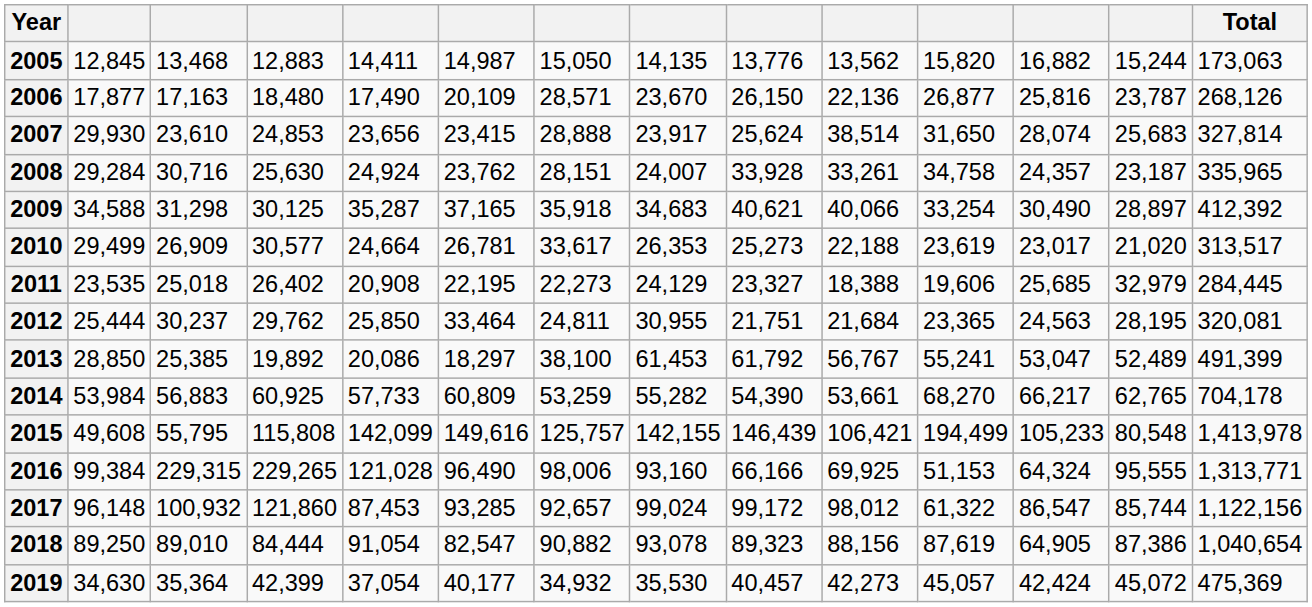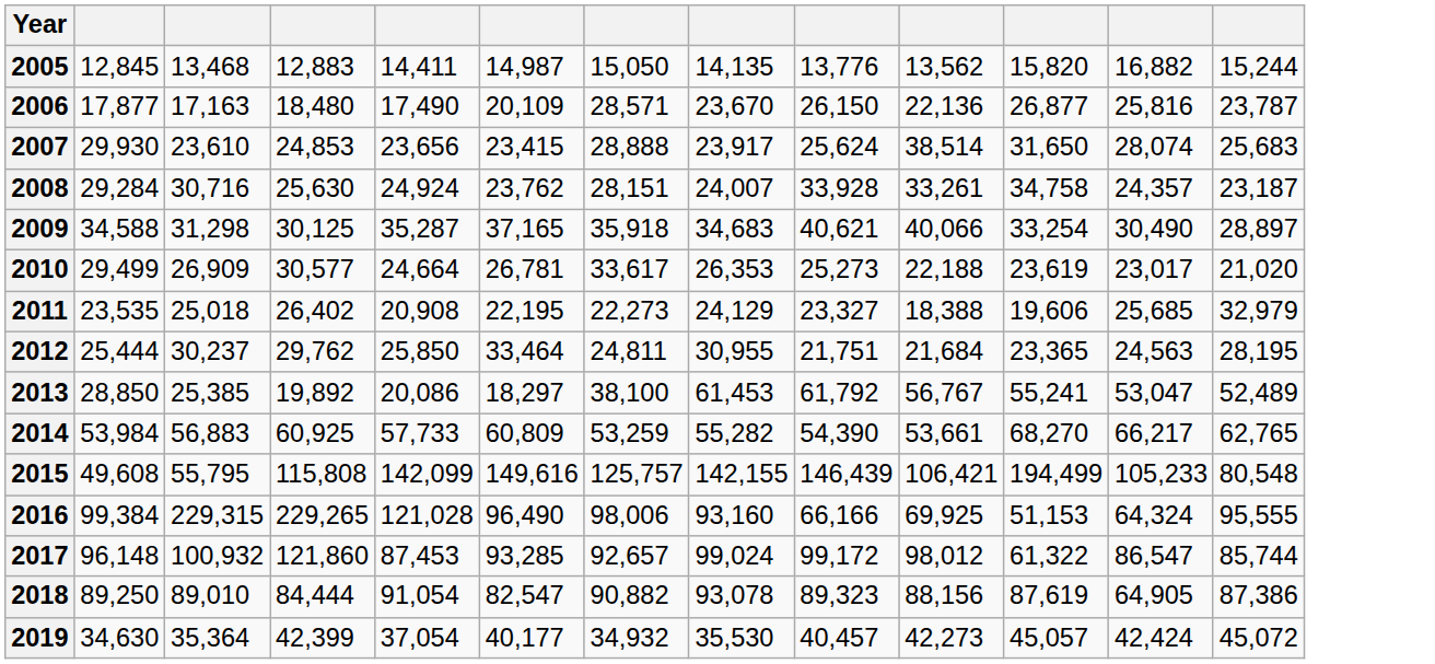- column: Total | 173,063 | 268,126 | 327,814 | 335,965 | 412,392 | 313,517 | 284,445 | 320,081 | 491,399 | 704,178 | 1,413,978 | 1,313,771 | 1,122,156 | 1,040,654 | 475,369
